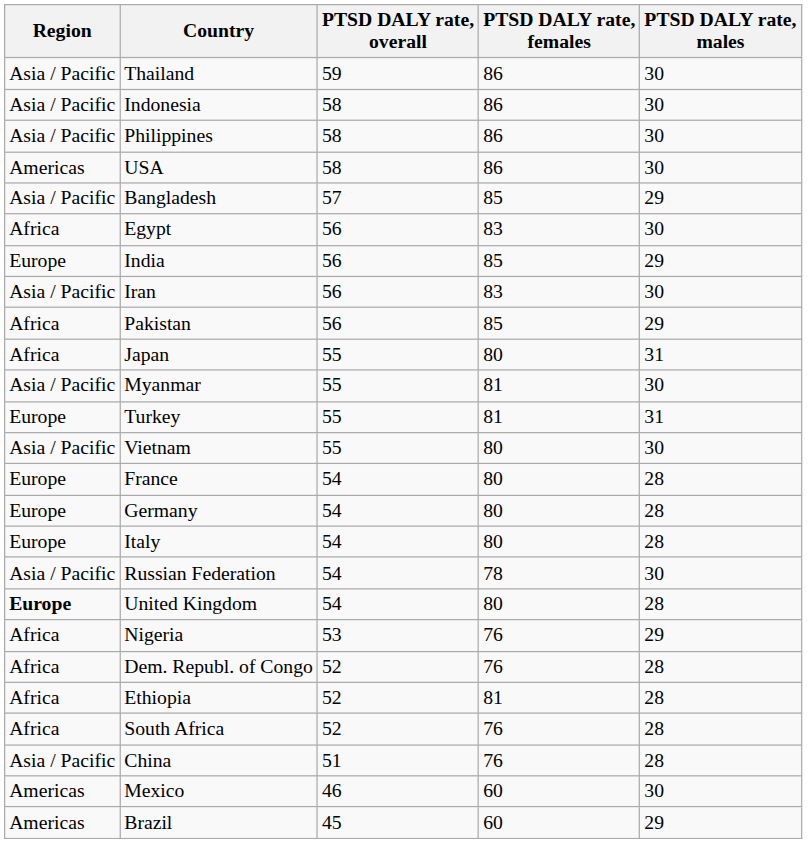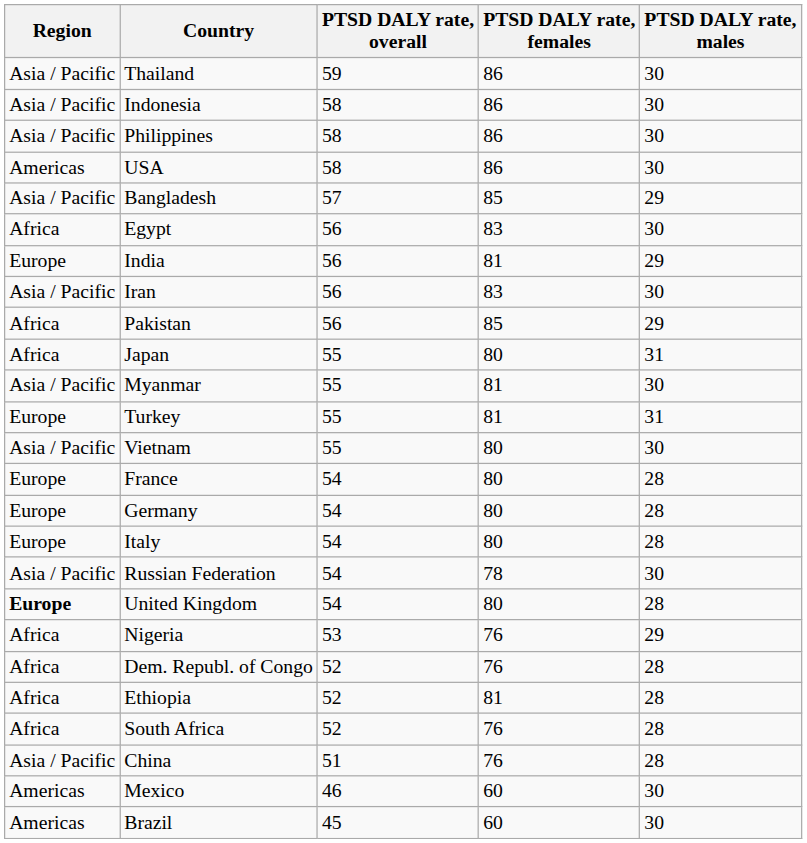India | PTSD DALY rate, females: 85 -> 81
Brazil | PTSD DALY rate, males: 29 -> 30
